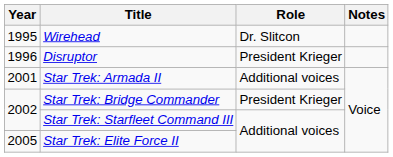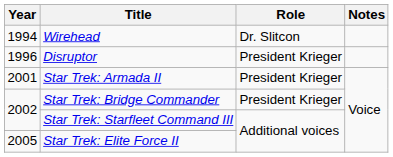Wirehead | Year: 1995 -> 1994
Star Trek: Armada II | Role: Additional voices -> President Krieger
